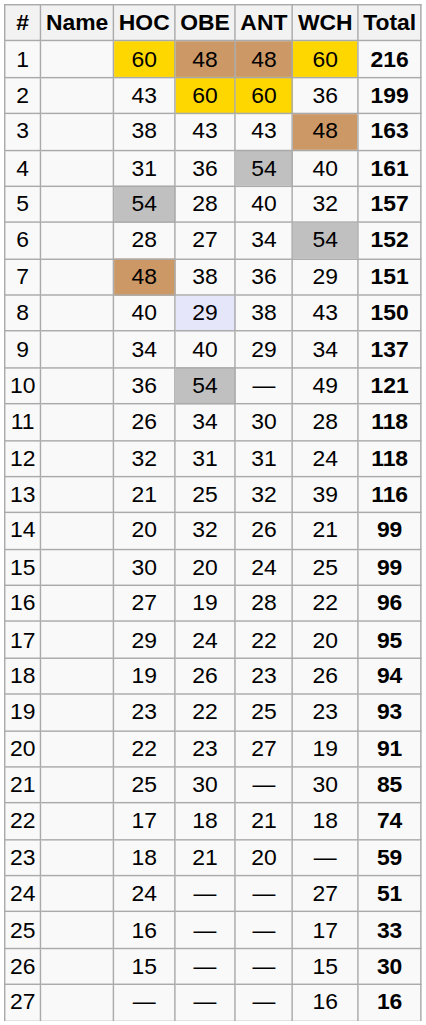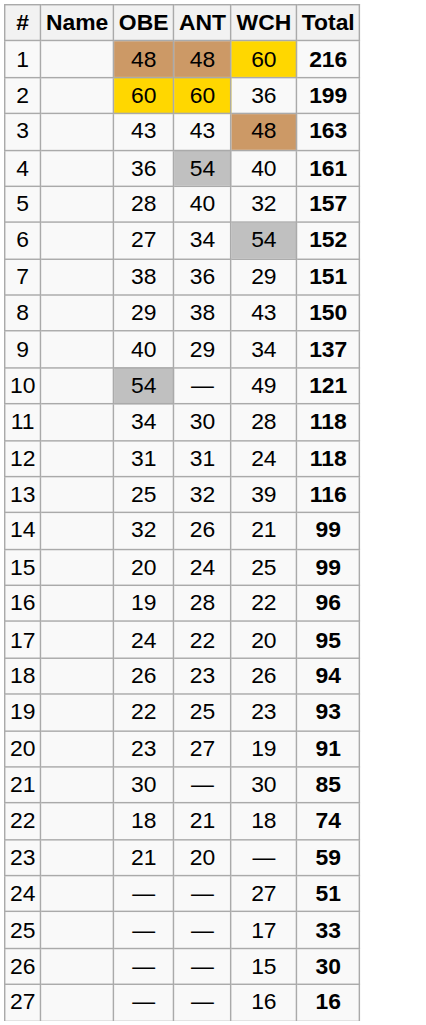- column: HOC | 60 | 43 | 38 | 31 | 54 | 28 | 48 | 40 | 34 | 36 | 26 | 32 | 21 | 20 | 30 | 27 | 29 | 19 | 23 | 22 | 25 | 17 | 18 | 24 | 16 | 15 | —
8 | OBE: lavender background -> no background
